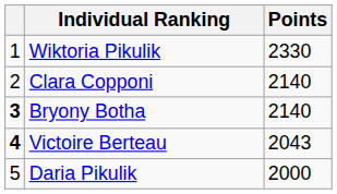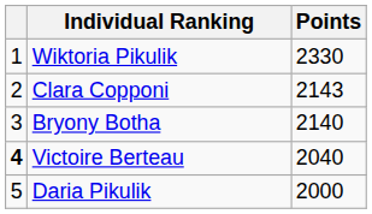Clara Copponi | Points: 2140 -> 2143
Bryony Botha | column 1: bold -> normal
Victoire Berteau | Points: 2043 -> 2040
